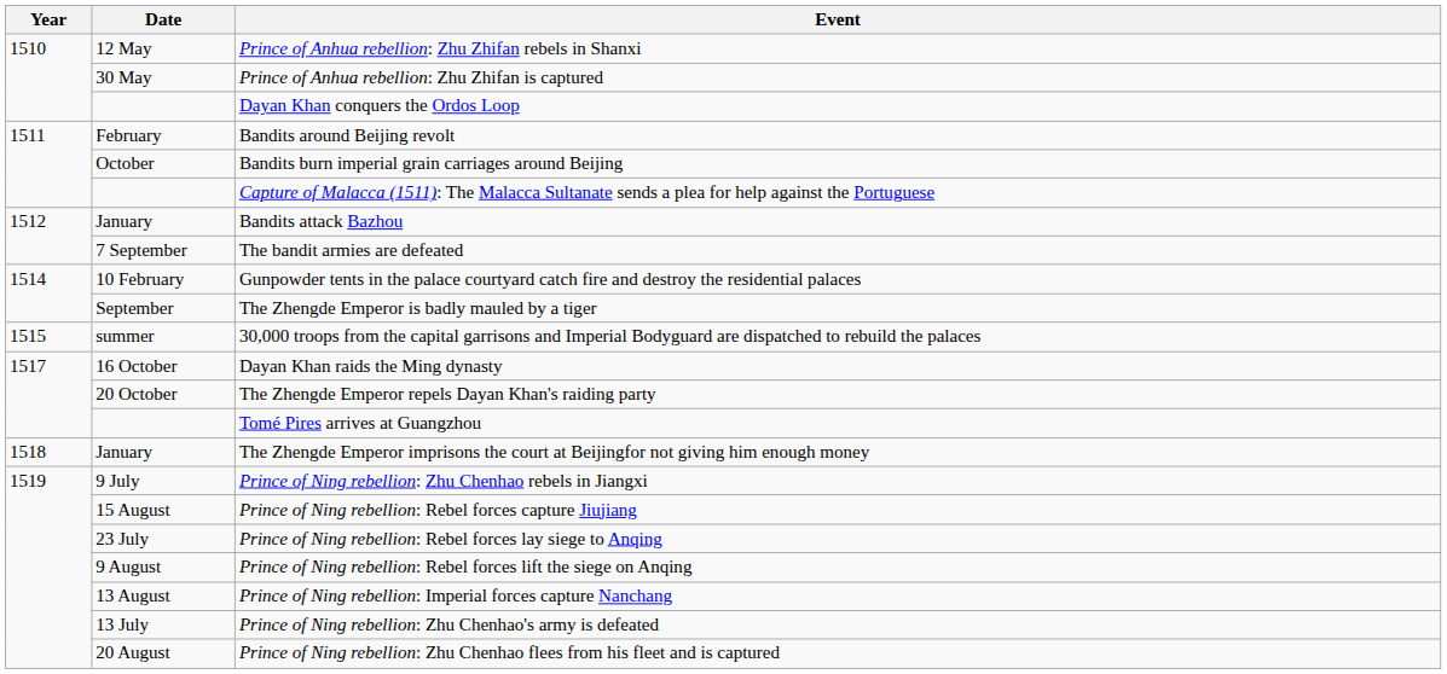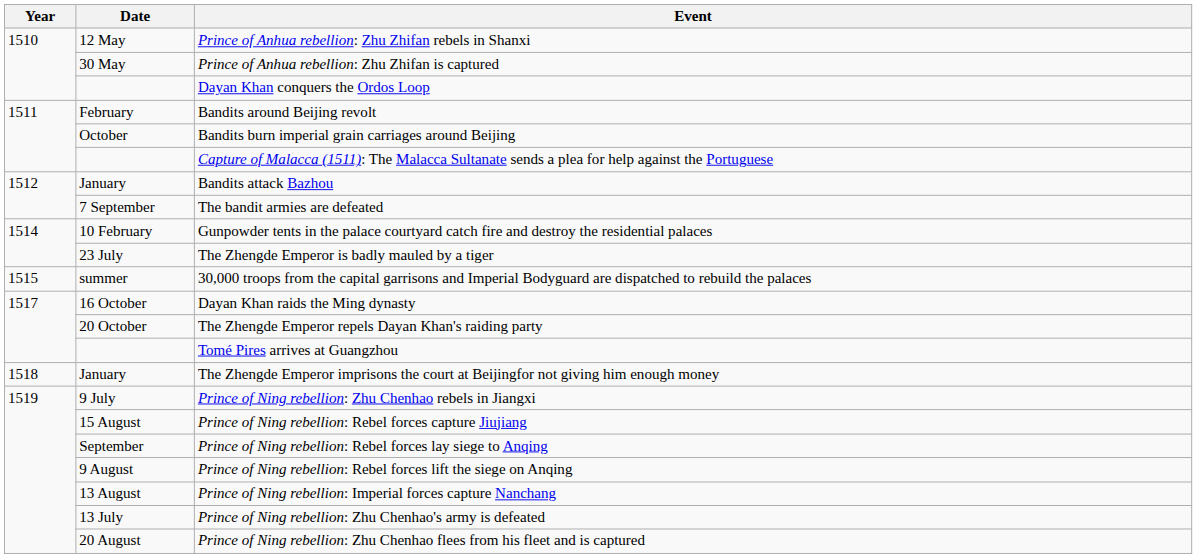The Zhengde Emperor is badly mauled by a tiger | Date: September -> 23 July
Prince of Ning rebellion: Rebel forces lay siege to Anqing | Date: 23 July -> September
